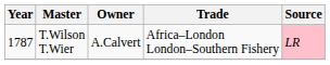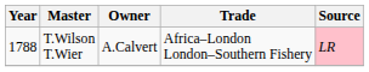T.Wilson T.Wier | Year: 1787 -> 1788
